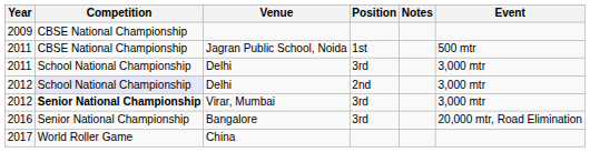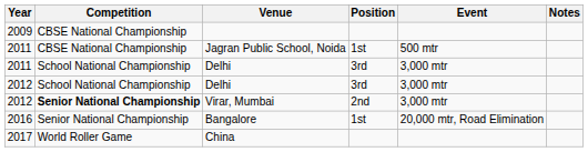columns swapped: Event <-> Notes
2012 / Delhi | Competition: lavender background -> no background
2012 / Delhi | Position: 2nd -> 3rd
Virar, Mumbai | Position: 3rd -> 2nd
Bangalore | Position: 3rd -> 1st
